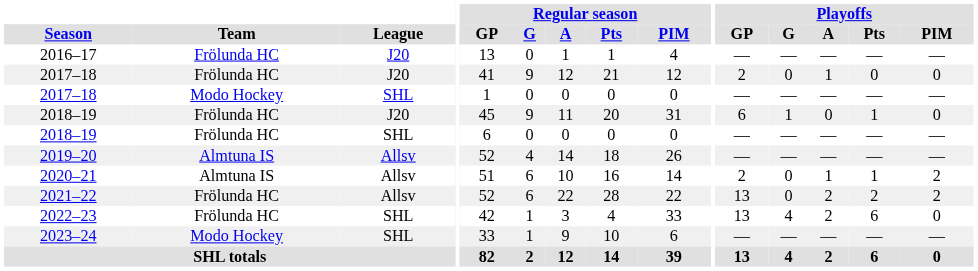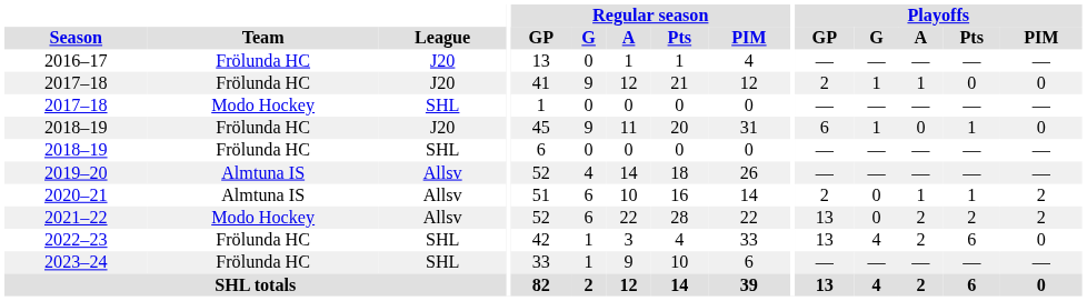2017–18 / J20 | Playoffs / G: 0 -> 1
2021–22 | Team: Frölunda HC -> Modo Hockey
2023–24 | Team: Modo Hockey -> Frölunda HC
